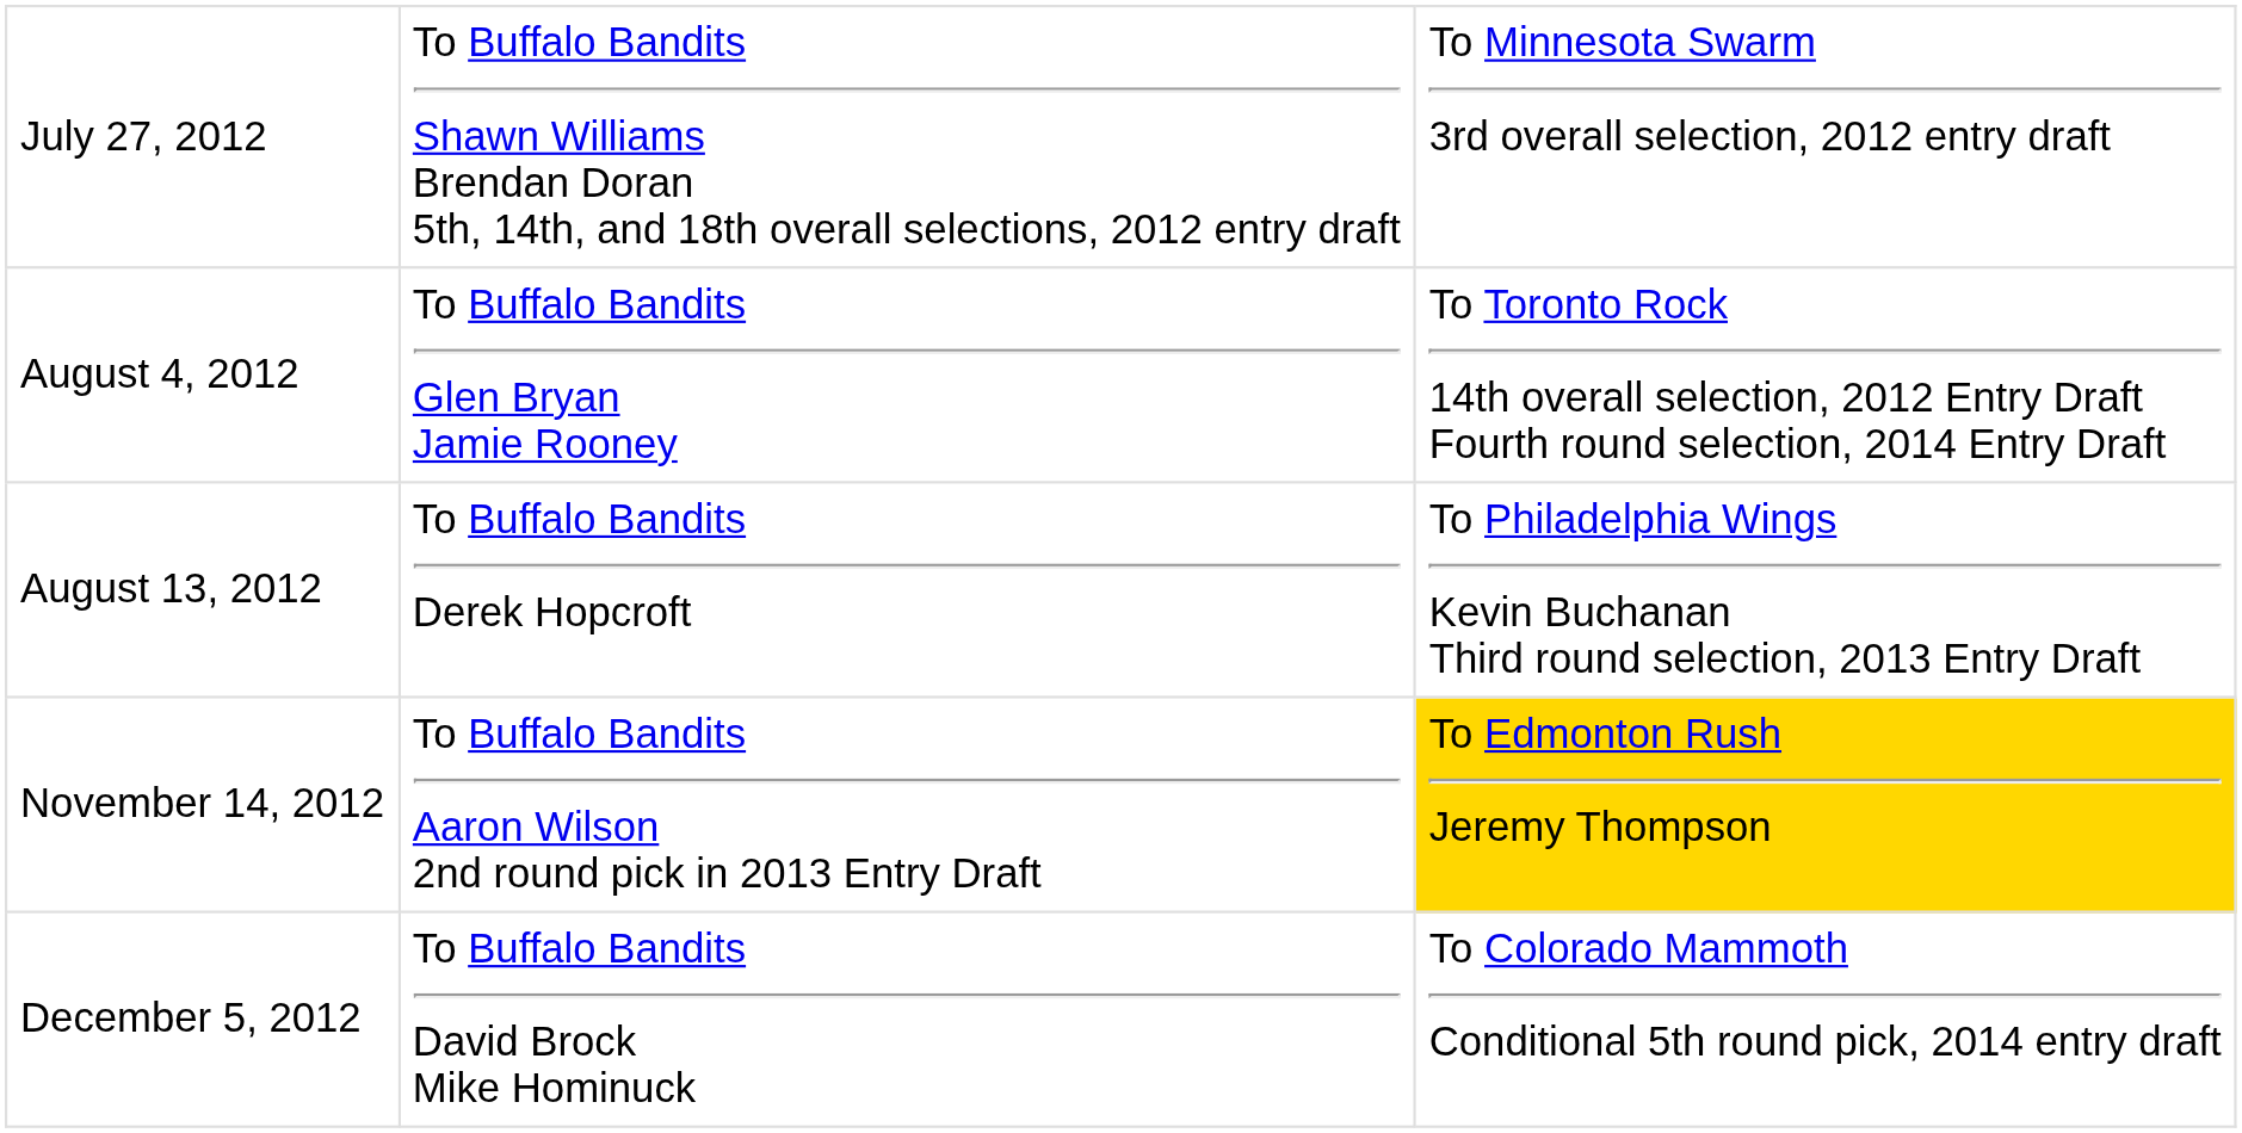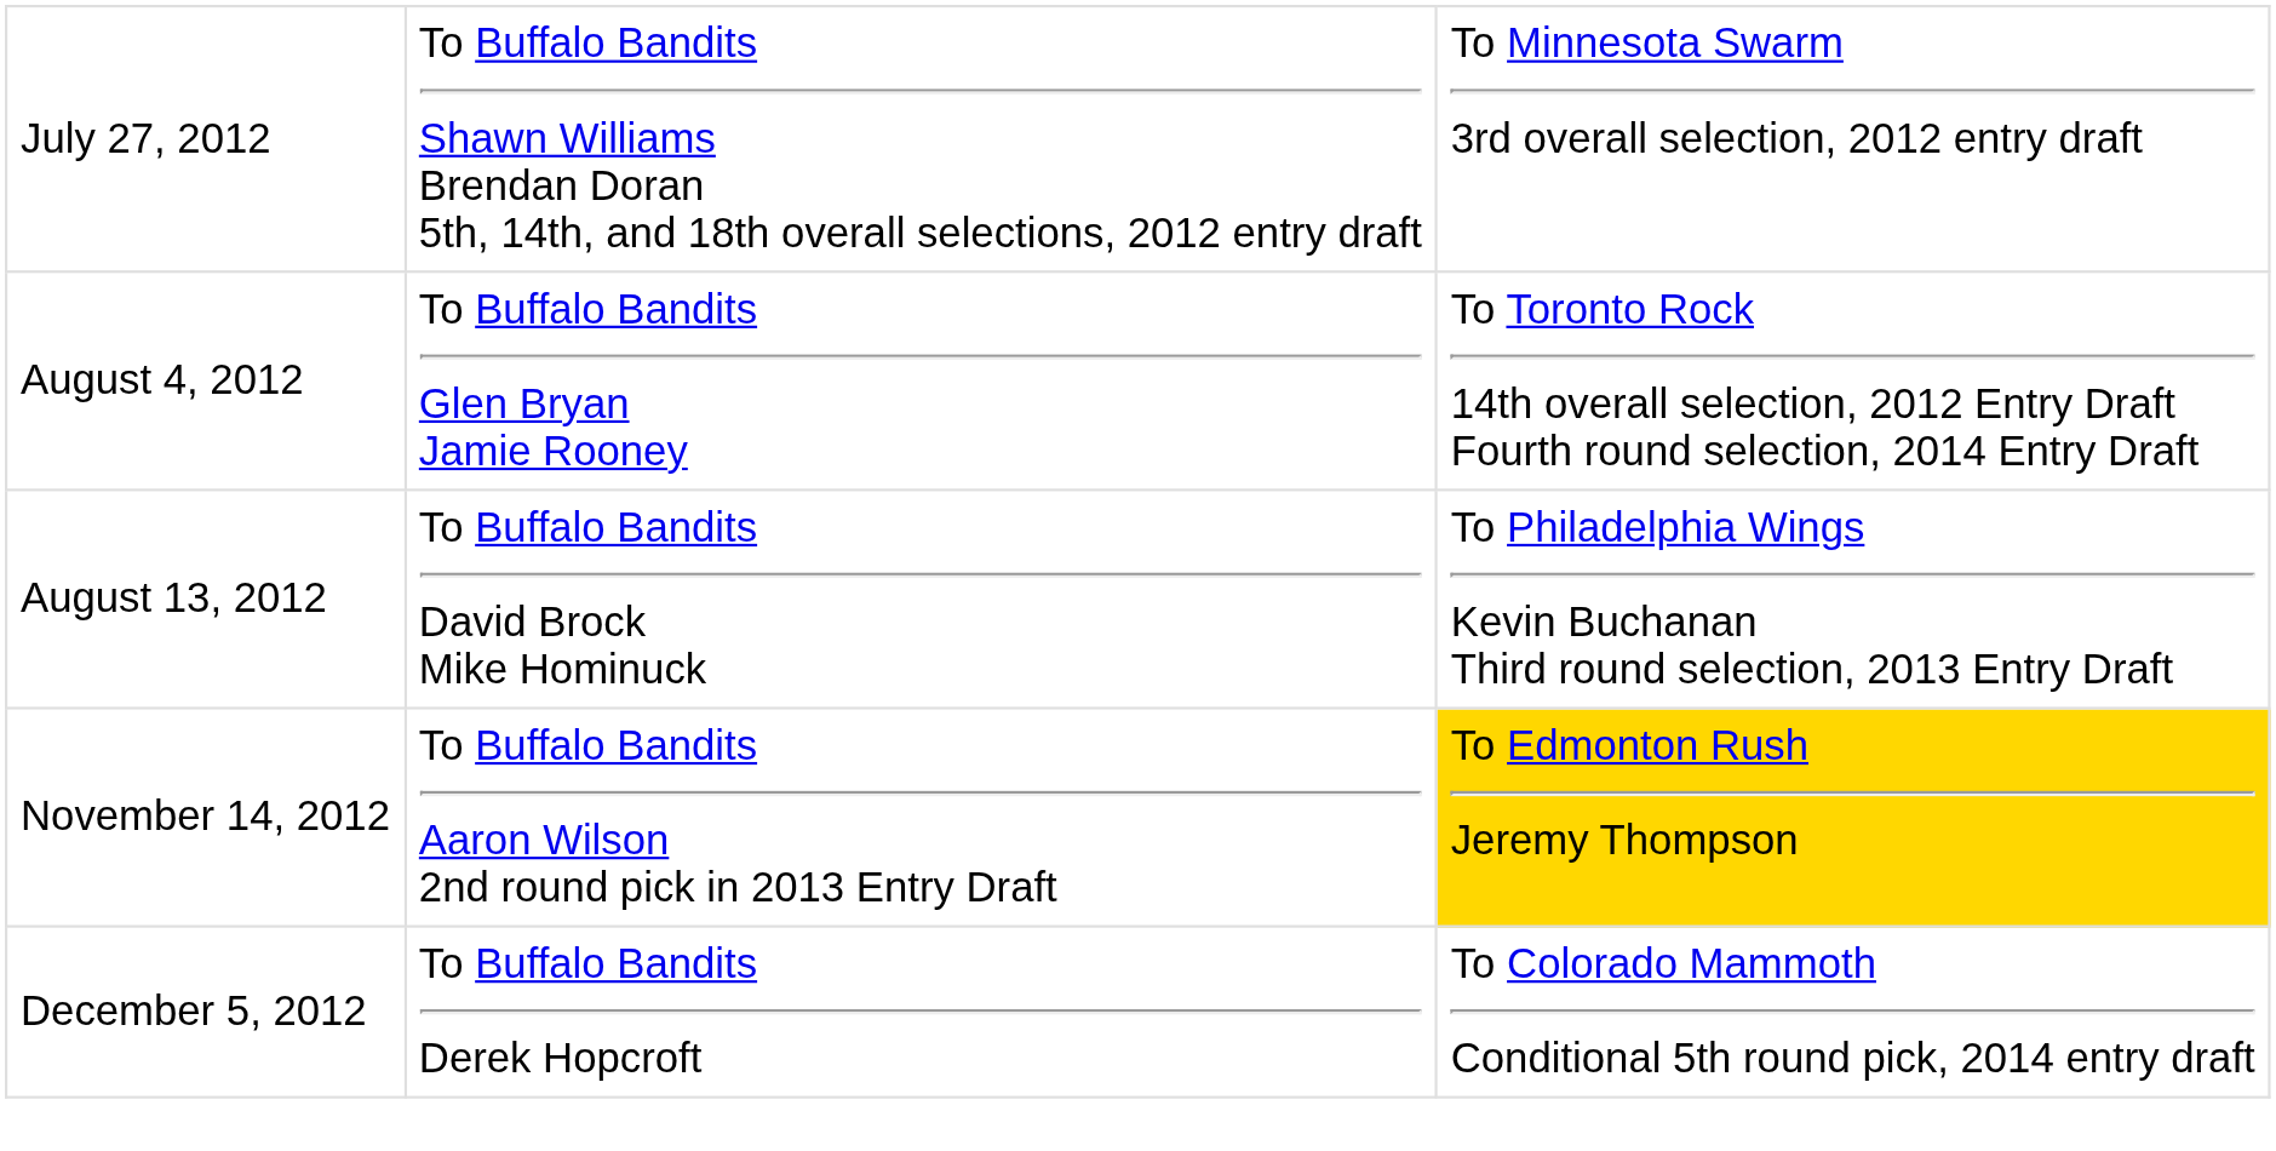August 13, 2012 | column 2: To Buffalo Bandits Derek Hopcroft -> To Buffalo Bandits David Brock Mike Hominuck
December 5, 2012 | column 2: To Buffalo Bandits David Brock Mike Hominuck -> To Buffalo Bandits Derek Hopcroft
